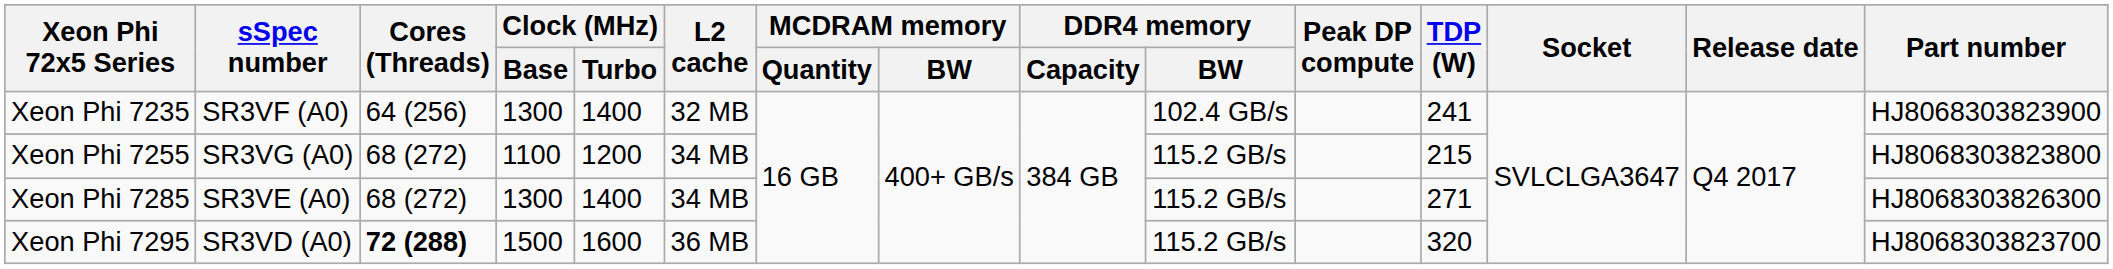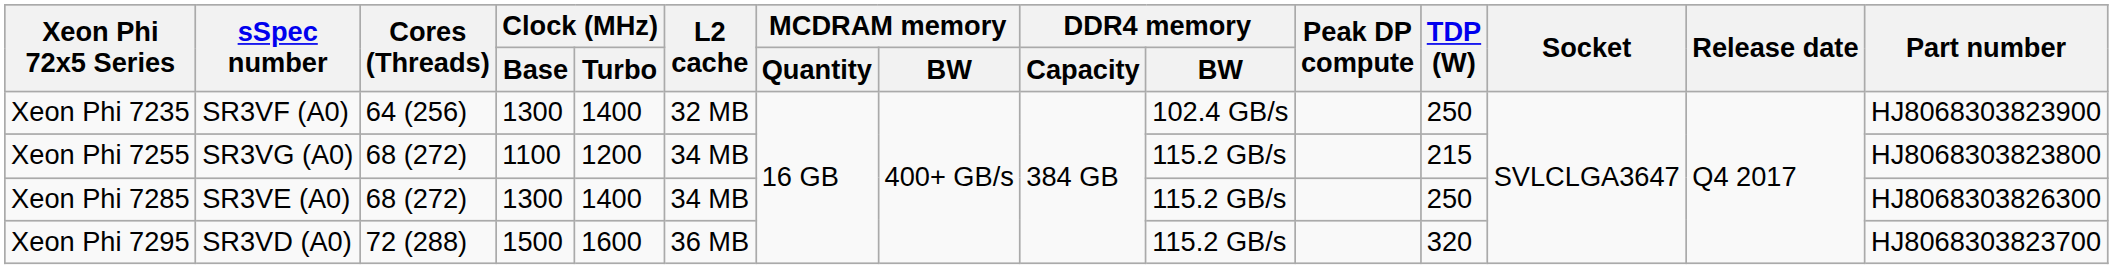Xeon Phi 7235 | TDP (W): 241 -> 250
Xeon Phi 7285 | TDP (W): 271 -> 250
Xeon Phi 7295 | Cores (Threads): bold -> normal
